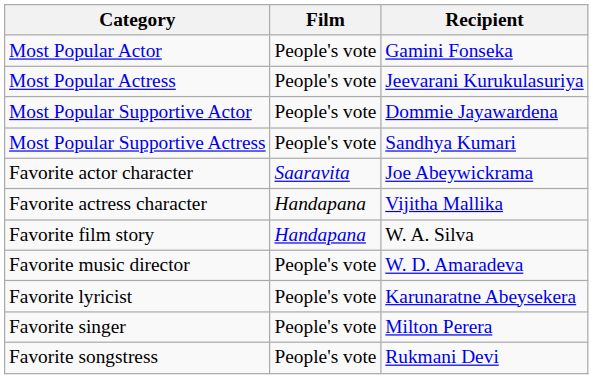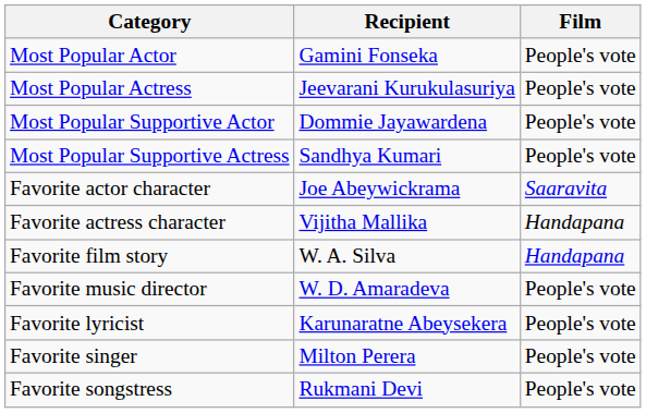columns swapped: Film <-> Recipient
